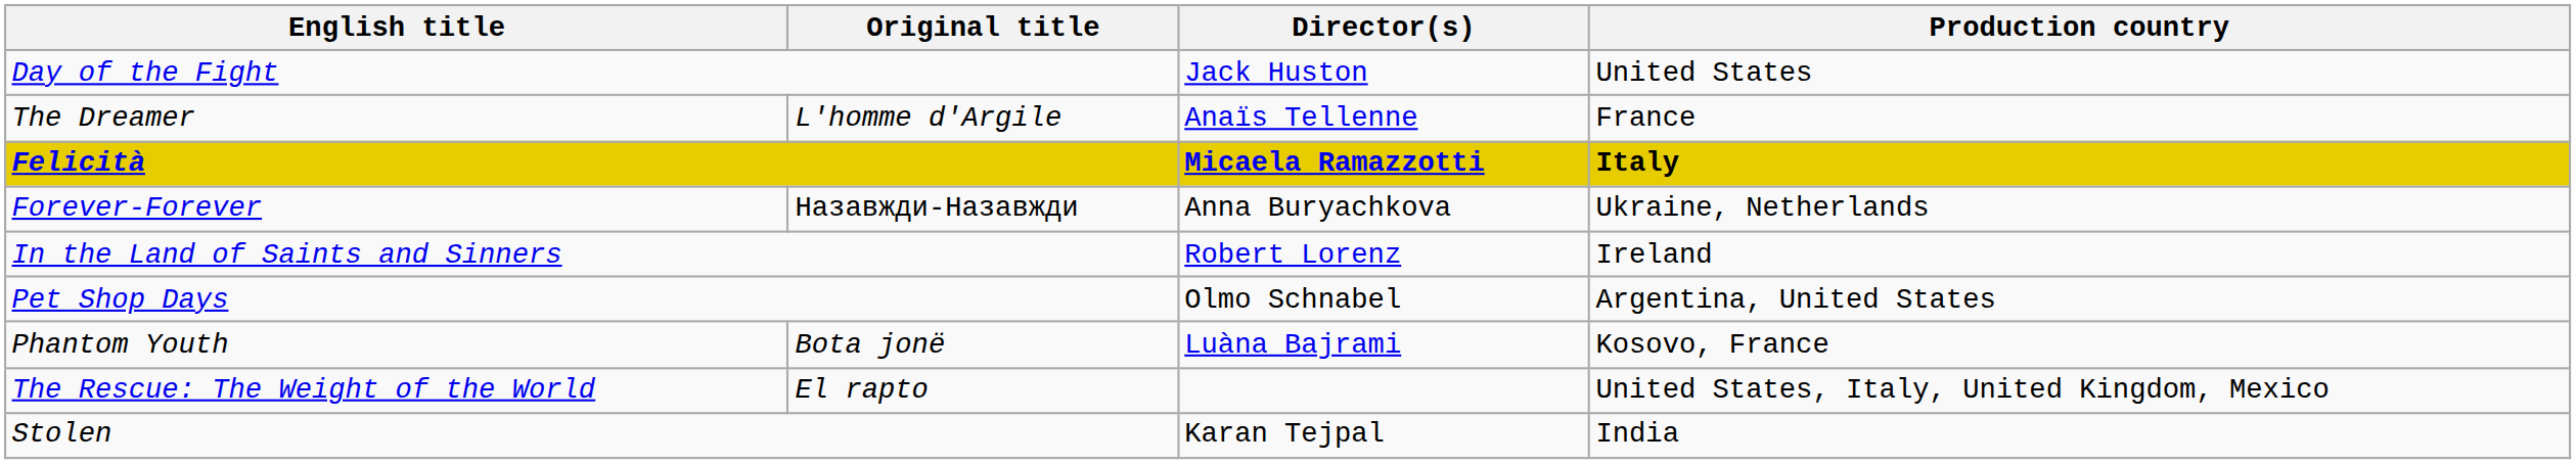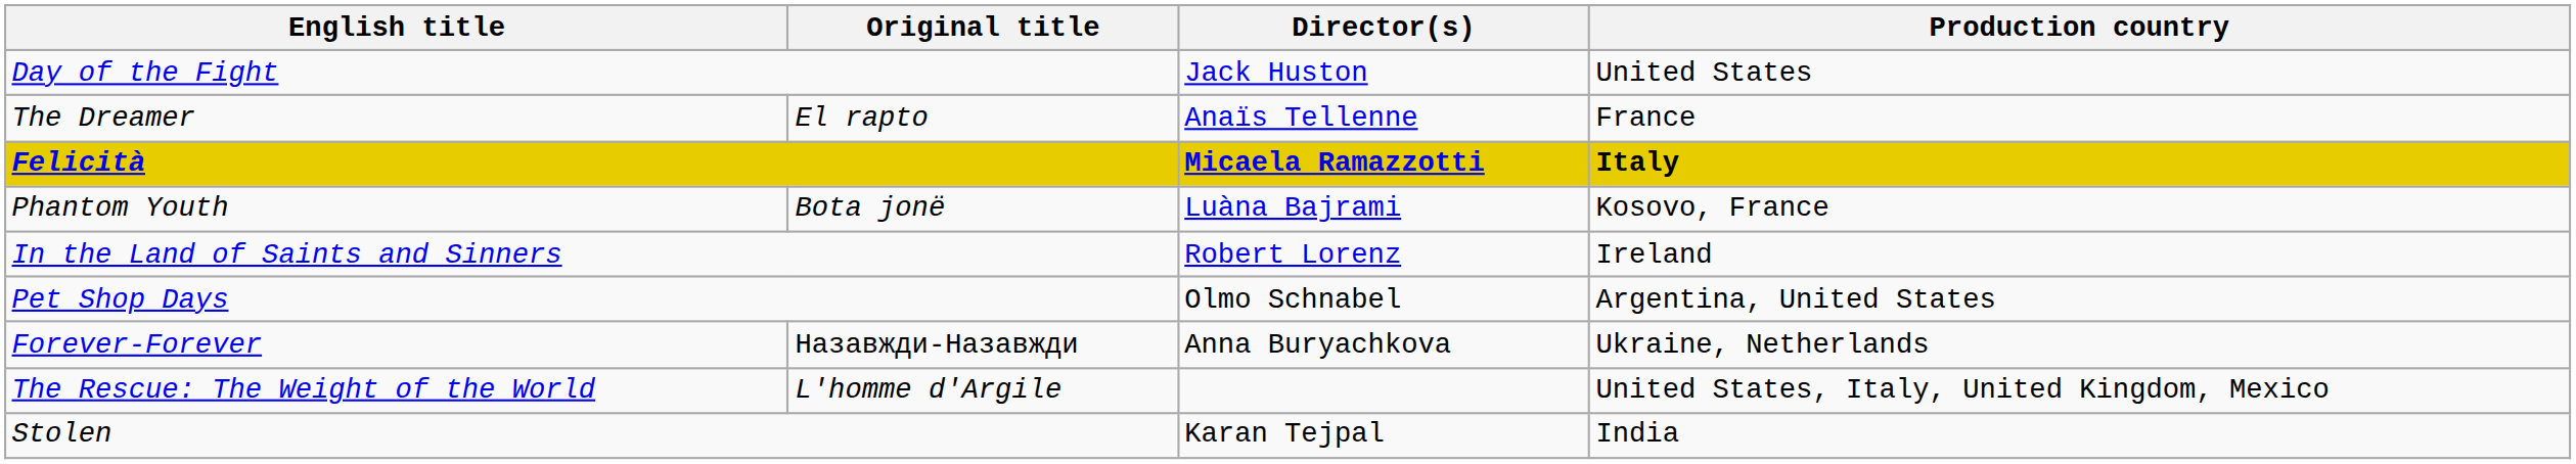The Dreamer | Original title: L'homme d'Argile -> El rapto
rows swapped: Forever-Forever <-> Phantom Youth
The Rescue: The Weight of the World | Original title: El rapto -> L'homme d'Argile
